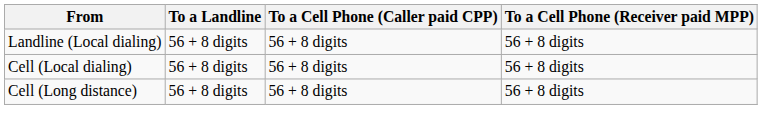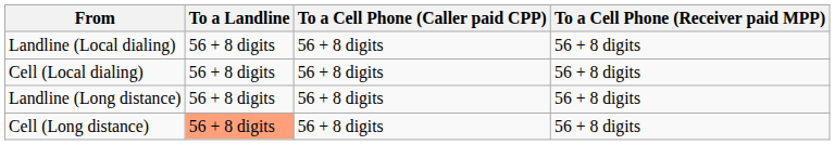+ row: Landline (Long distance) | 56 + 8 digits | 56 + 8 digits | 56 + 8 digits
Cell (Long distance) | To a Landline: no background -> lightsalmon background
